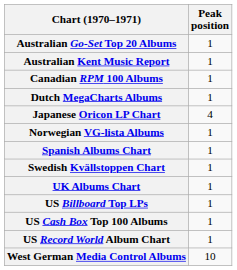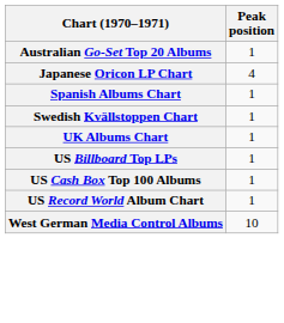- row: Australian Kent Music Report | 1
- row: Canadian RPM 100 Albums | 1
- row: Dutch MegaCharts Albums | 1
- row: Norwegian VG-lista Albums | 1
